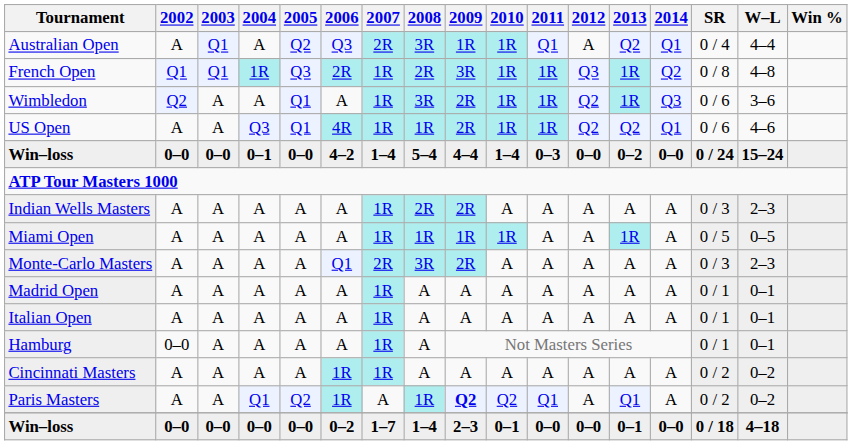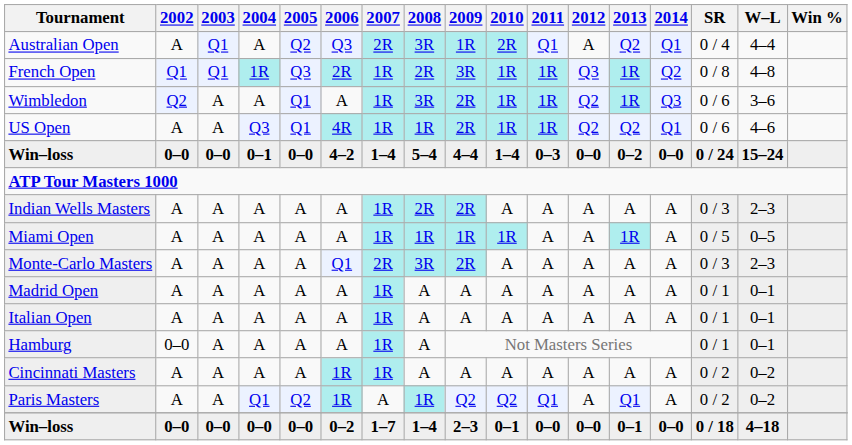Australian Open | 2010: 1R -> 2R
Paris Masters | 2009: bold -> normal
